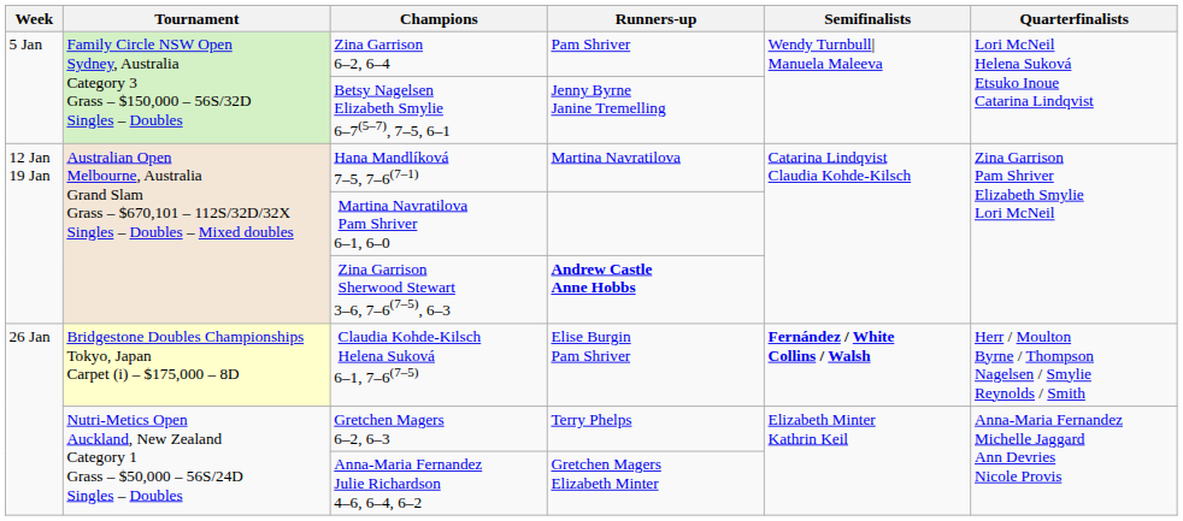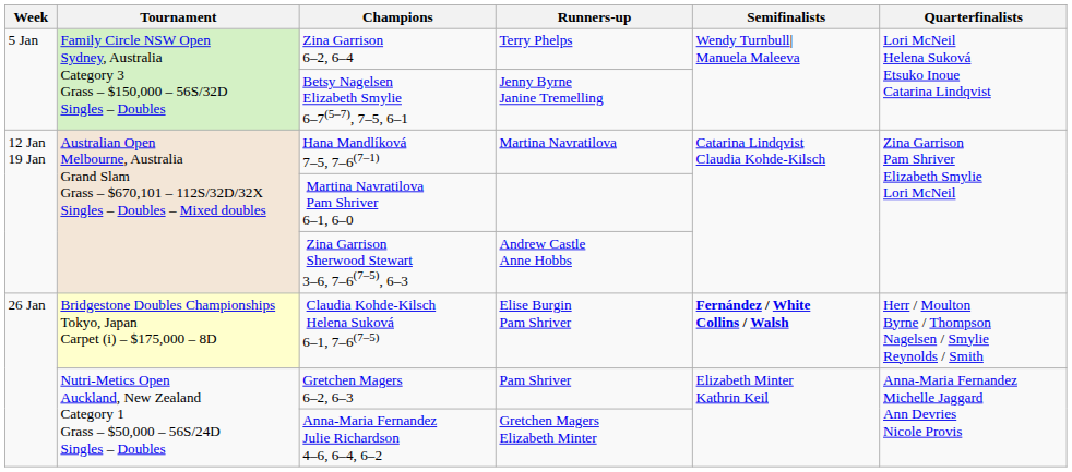Zina Garrison 6–2, 6–4 | Runners-up: Pam Shriver -> Terry Phelps
Zina Garrison Sherwood Stewart 3–6, 7–6(7–5), 6–3 | Runners-up: bold -> normal
Gretchen Magers 6–2, 6–3 | Runners-up: Terry Phelps -> Pam Shriver
